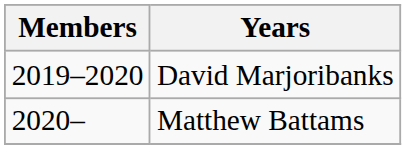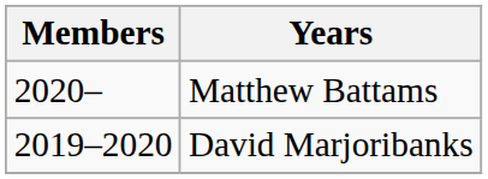rows swapped: David Marjoribanks <-> Matthew Battams
